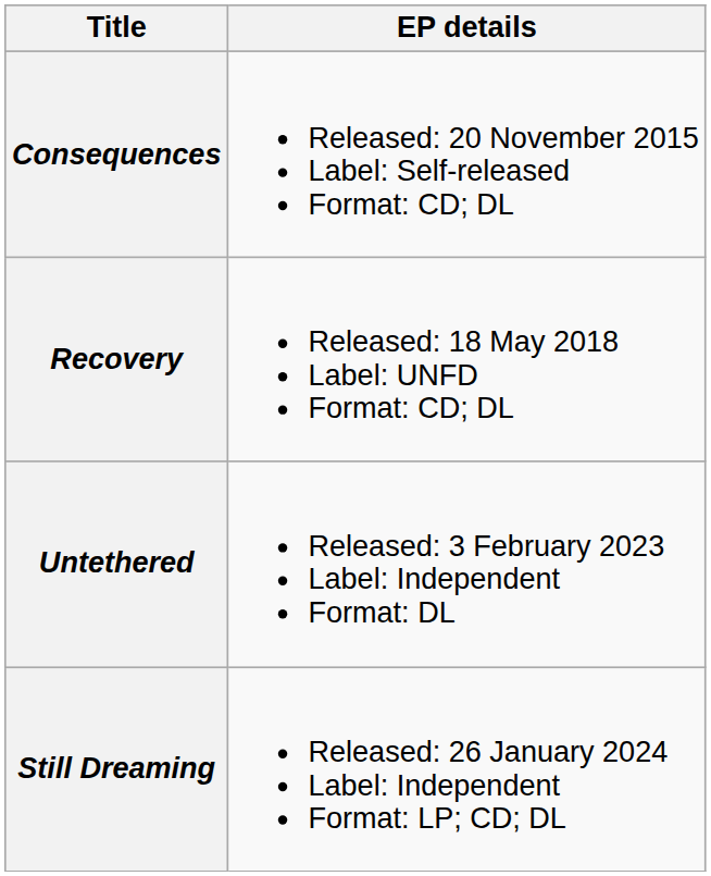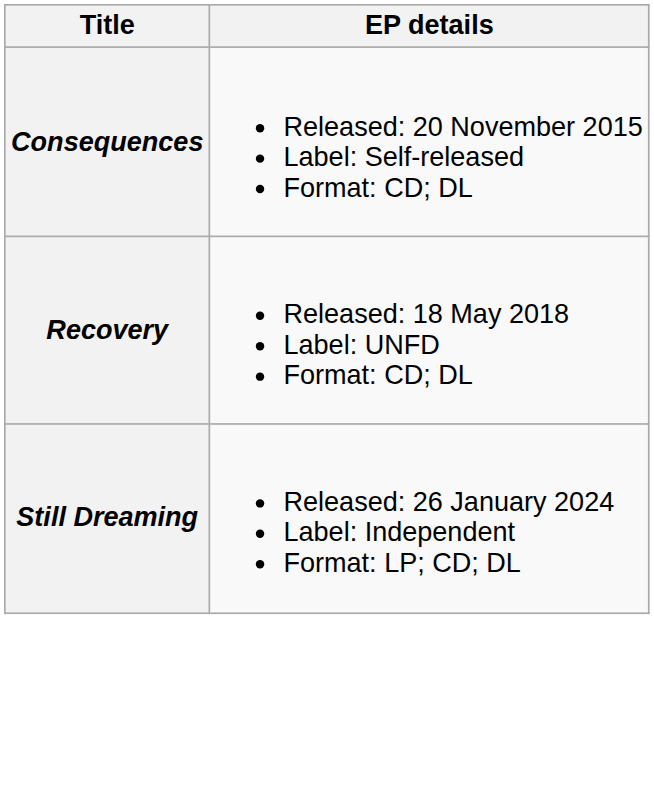- row: Untethered | Released: 3 February 2023 Label: Independent Format: DL
